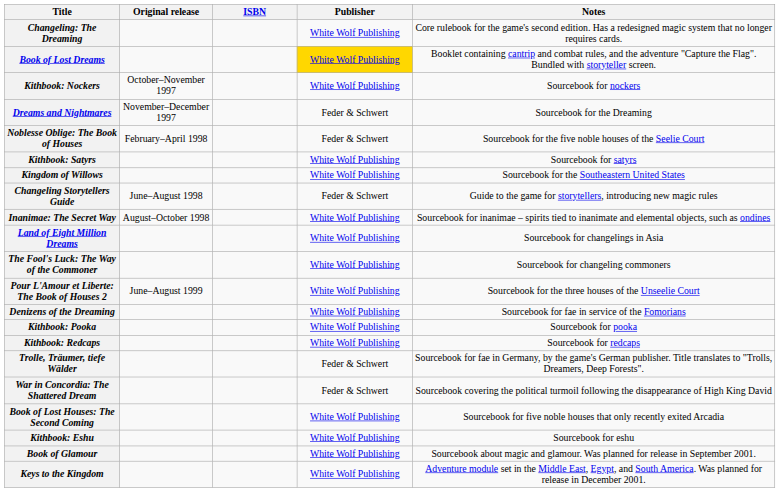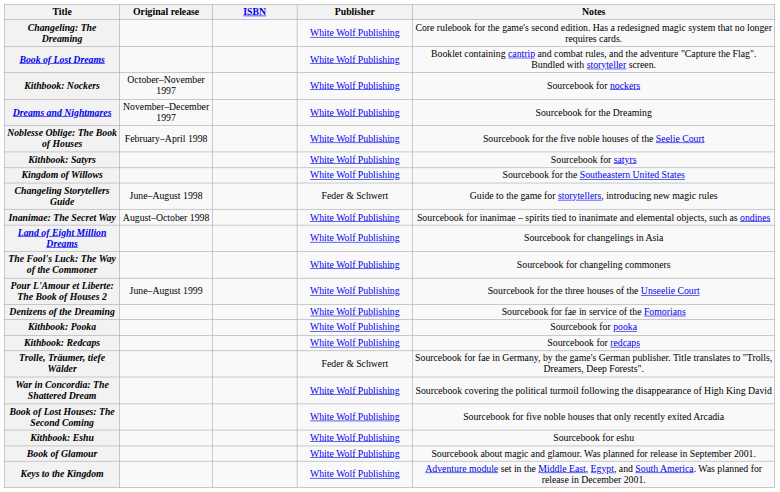Book of Lost Dreams | Publisher: gold background -> no background
Dreams and Nightmares | Publisher: Feder & Schwert -> White Wolf Publishing
Noblesse Oblige: The Book of Houses | Publisher: Feder & Schwert -> White Wolf Publishing
War in Concordia: The Shattered Dream | Publisher: Feder & Schwert -> White Wolf Publishing
